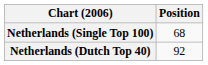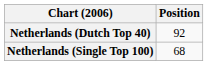rows swapped: Netherlands (Dutch Top 40) <-> Netherlands (Single Top 100)
